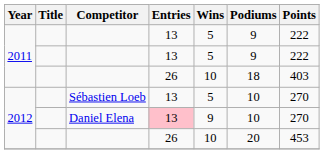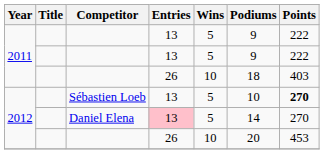Sébastien Loeb | Points: normal -> bold
Daniel Elena | Wins: 9 -> 5
Daniel Elena | Podiums: 10 -> 14
